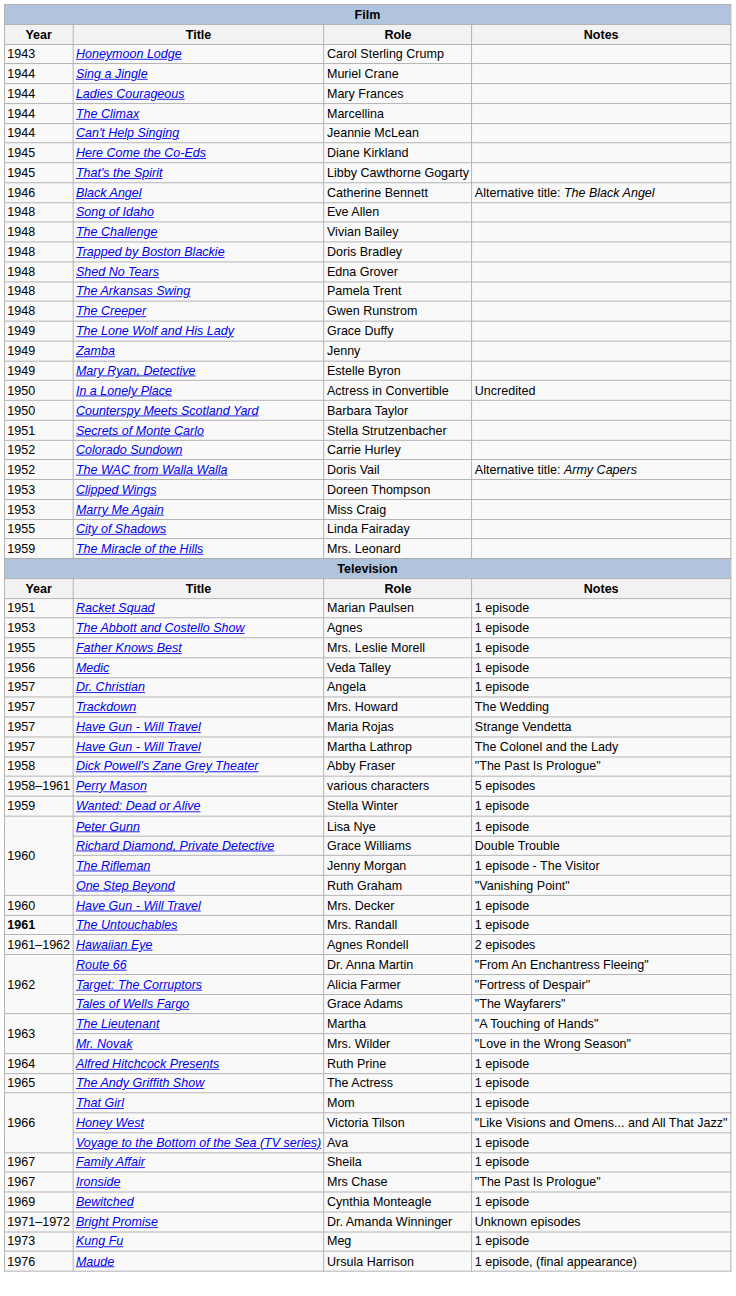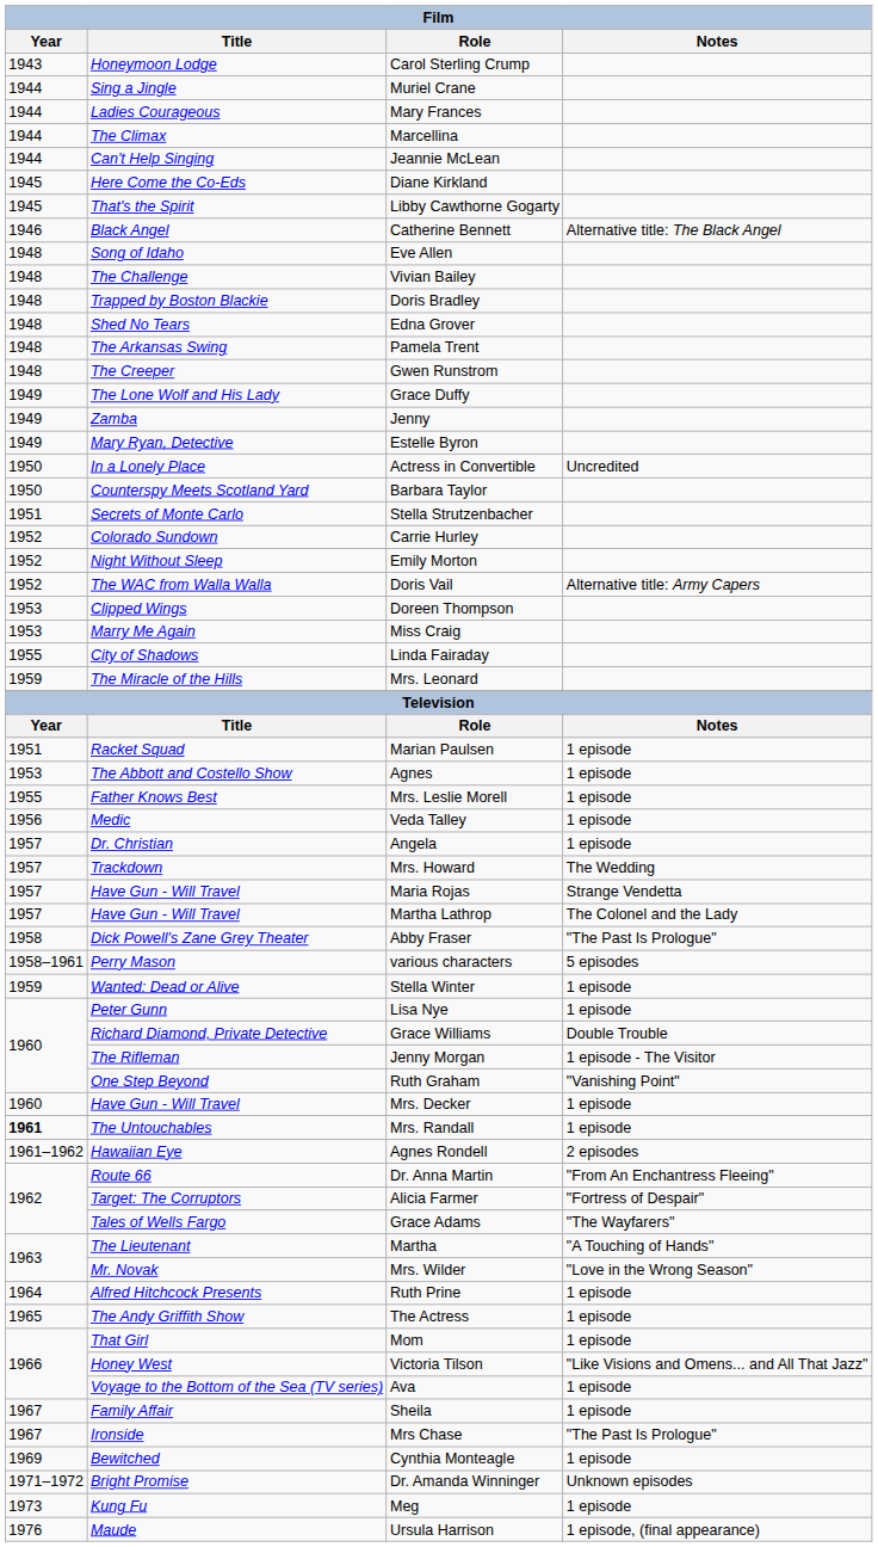+ row: 1952 | Night Without Sleep | Emily Morton
